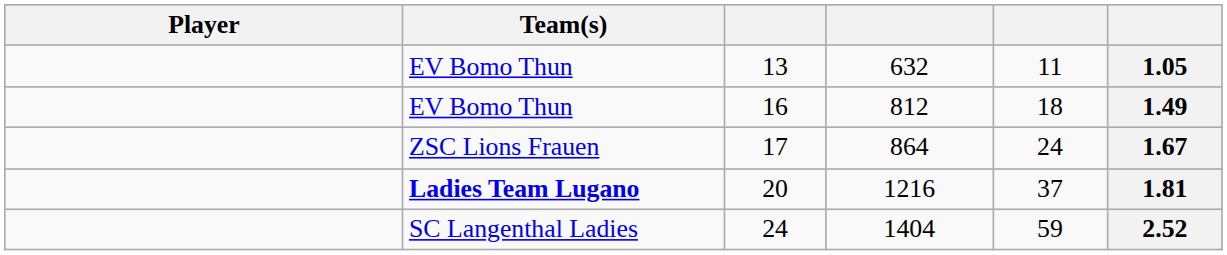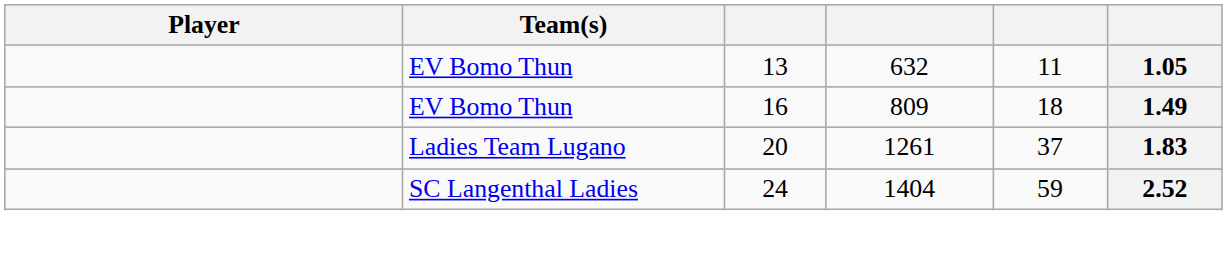16 | column 4: 812 -> 809
- row: ZSC Lions Frauen | 17 | 864 | 24 | 1.67
20 | Team(s): bold -> normal
20 | column 4: 1216 -> 1261
20 | column 6: 1.81 -> 1.83
